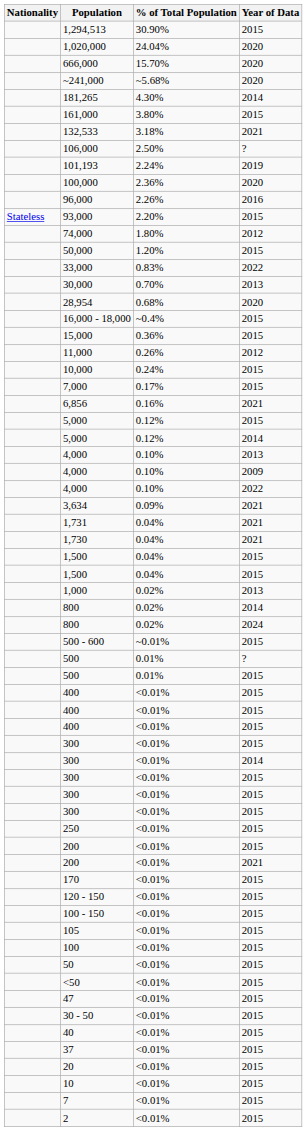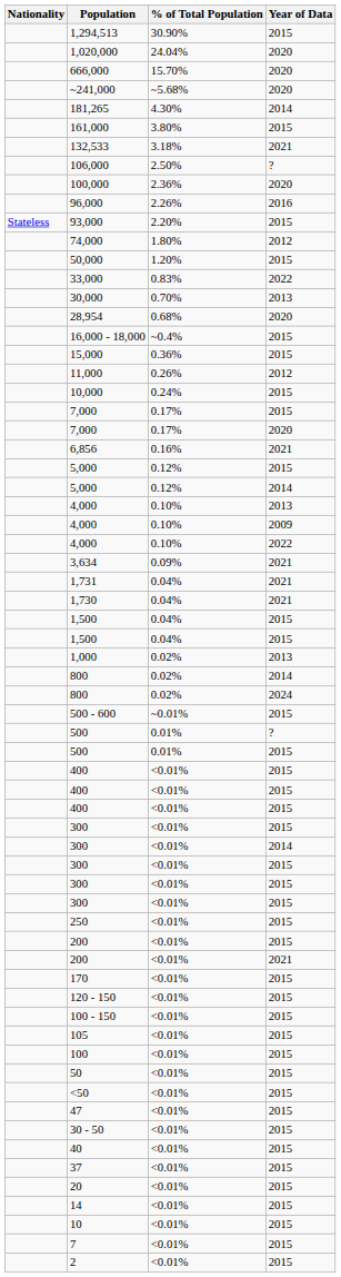- row: 101,193 | 2.24% | 2019
+ row: 7,000 | 0.17% | 2020
+ row: 14 | <0.01% | 2015
